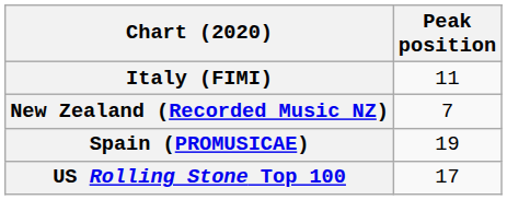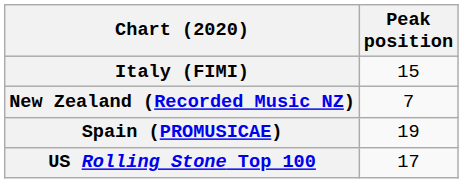Italy (FIMI) | Peak position: 11 -> 15
